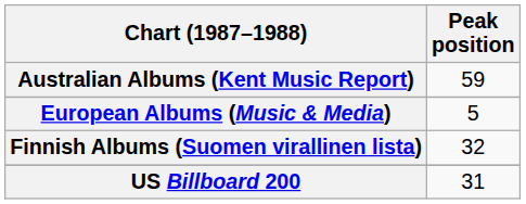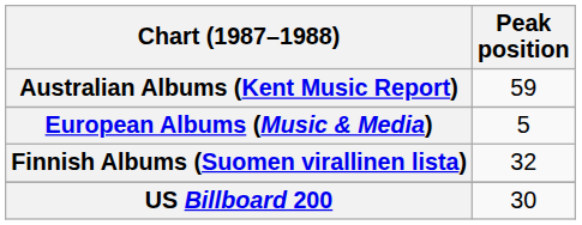US Billboard 200 | Peak position: 31 -> 30
